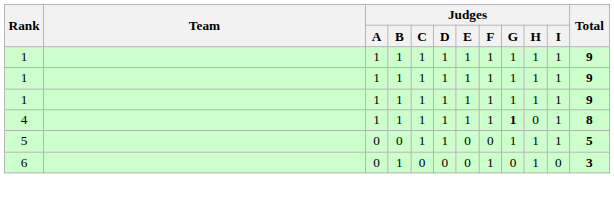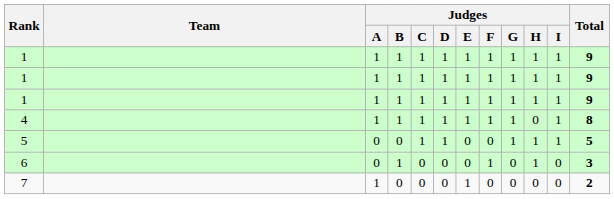4 | Judges / G: bold -> normal
+ row: 7 | 1 | 0 | 0 | 0 | 1 | 0 | 0 | 0 | 0 | 2
